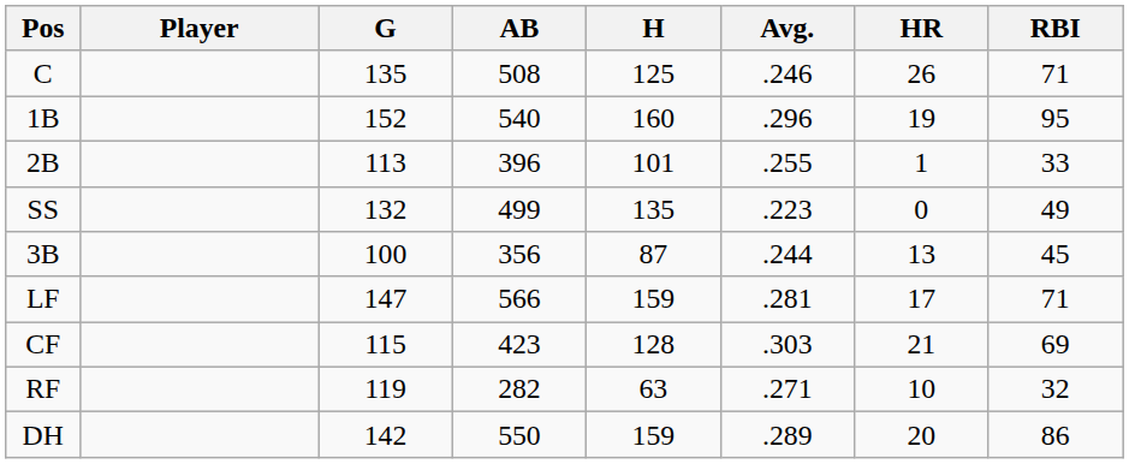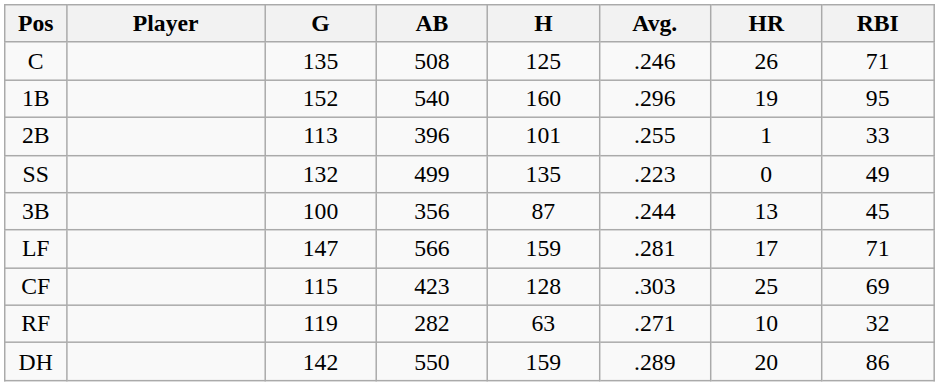CF | HR: 21 -> 25
